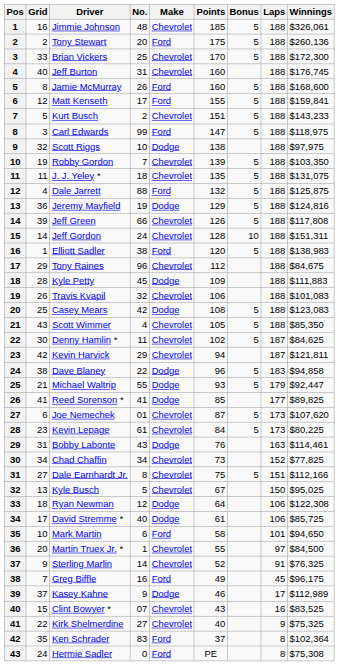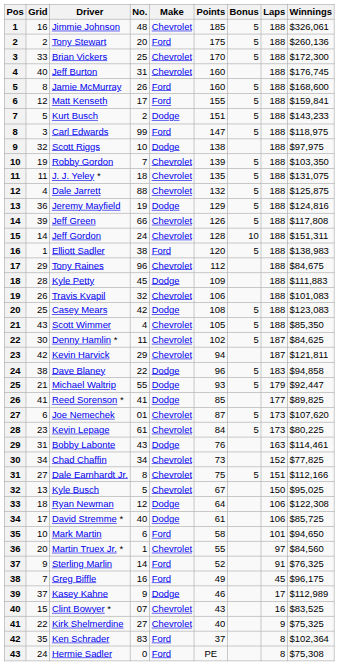Kurt Busch | Make: Chevrolet -> Dodge
Dale Jarrett | Make: Ford -> Chevrolet
Martin Truex Jr. * | Winnings: $84,500 -> $84,560
Sterling Marlin | Make: Chevrolet -> Ford
